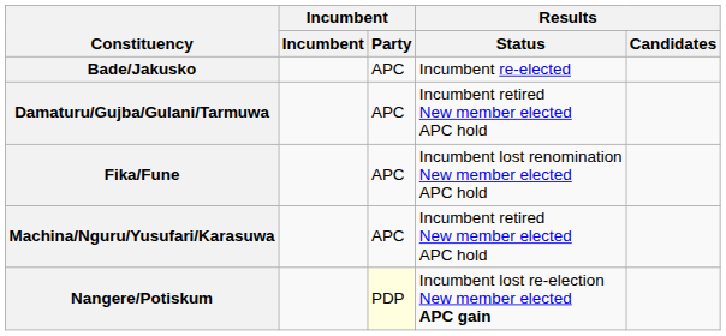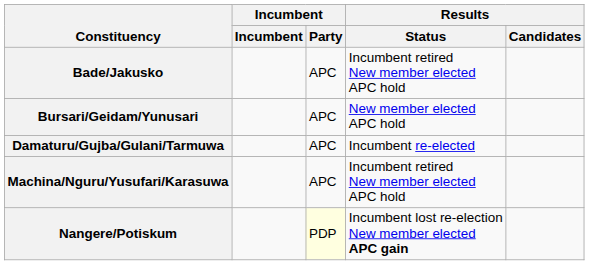Bade/Jakusko | Results / Status: Incumbent re-elected -> Incumbent retired New member elected APC hold
+ row: Bursari/Geidam/Yunusari | APC | New member elected APC hold
Damaturu/Gujba/Gulani/Tarmuwa | Results / Status: Incumbent retired New member elected APC hold -> Incumbent re-elected
- row: Fika/Fune | APC | Incumbent lost renomination New member elected APC hold
